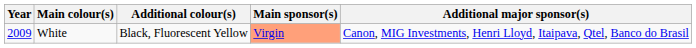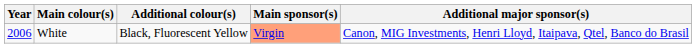White | Year: 2009 -> 2006
